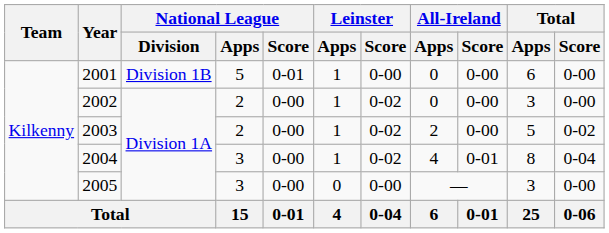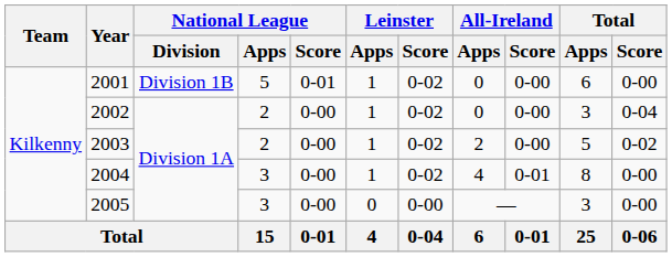2001 | Leinster / Score: 0-00 -> 0-02
2002 | Total / Score: 0-00 -> 0-04
2004 | Total / Score: 0-04 -> 0-00
